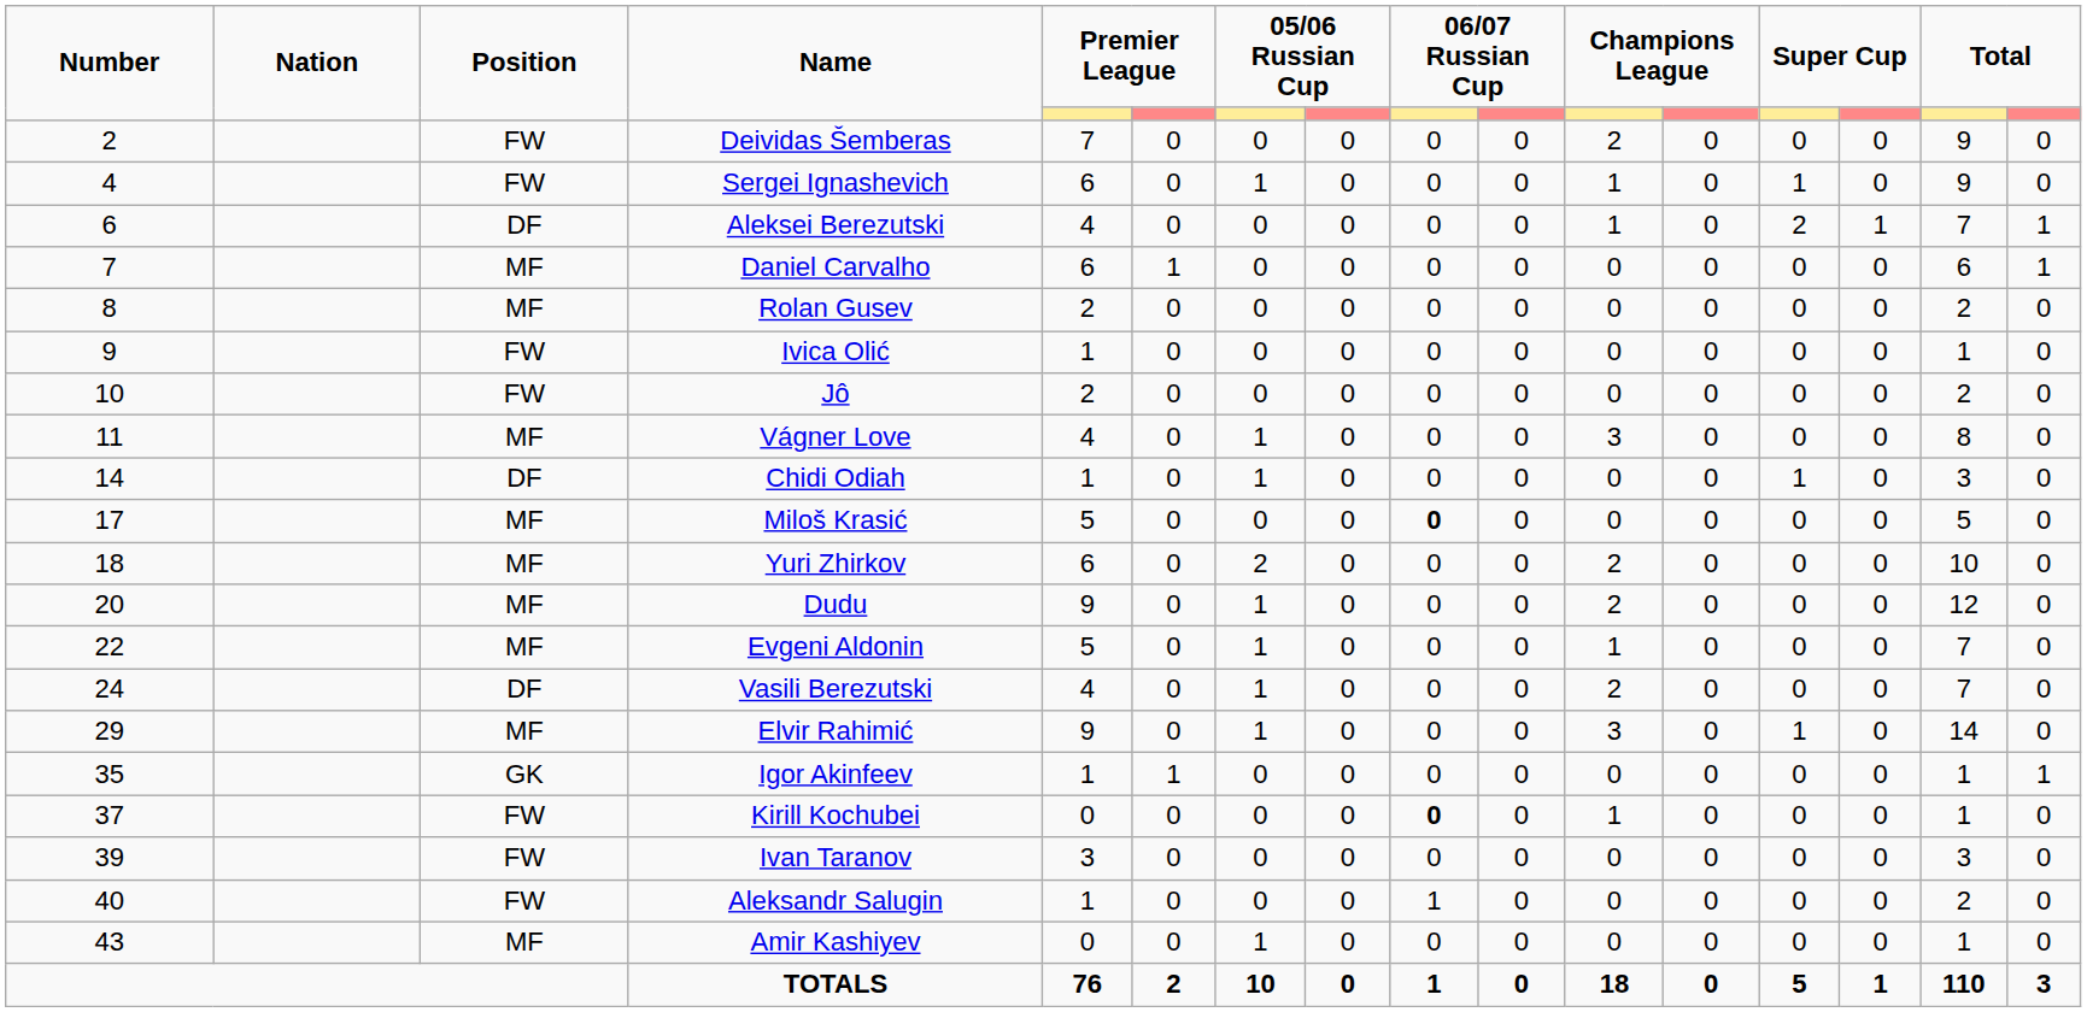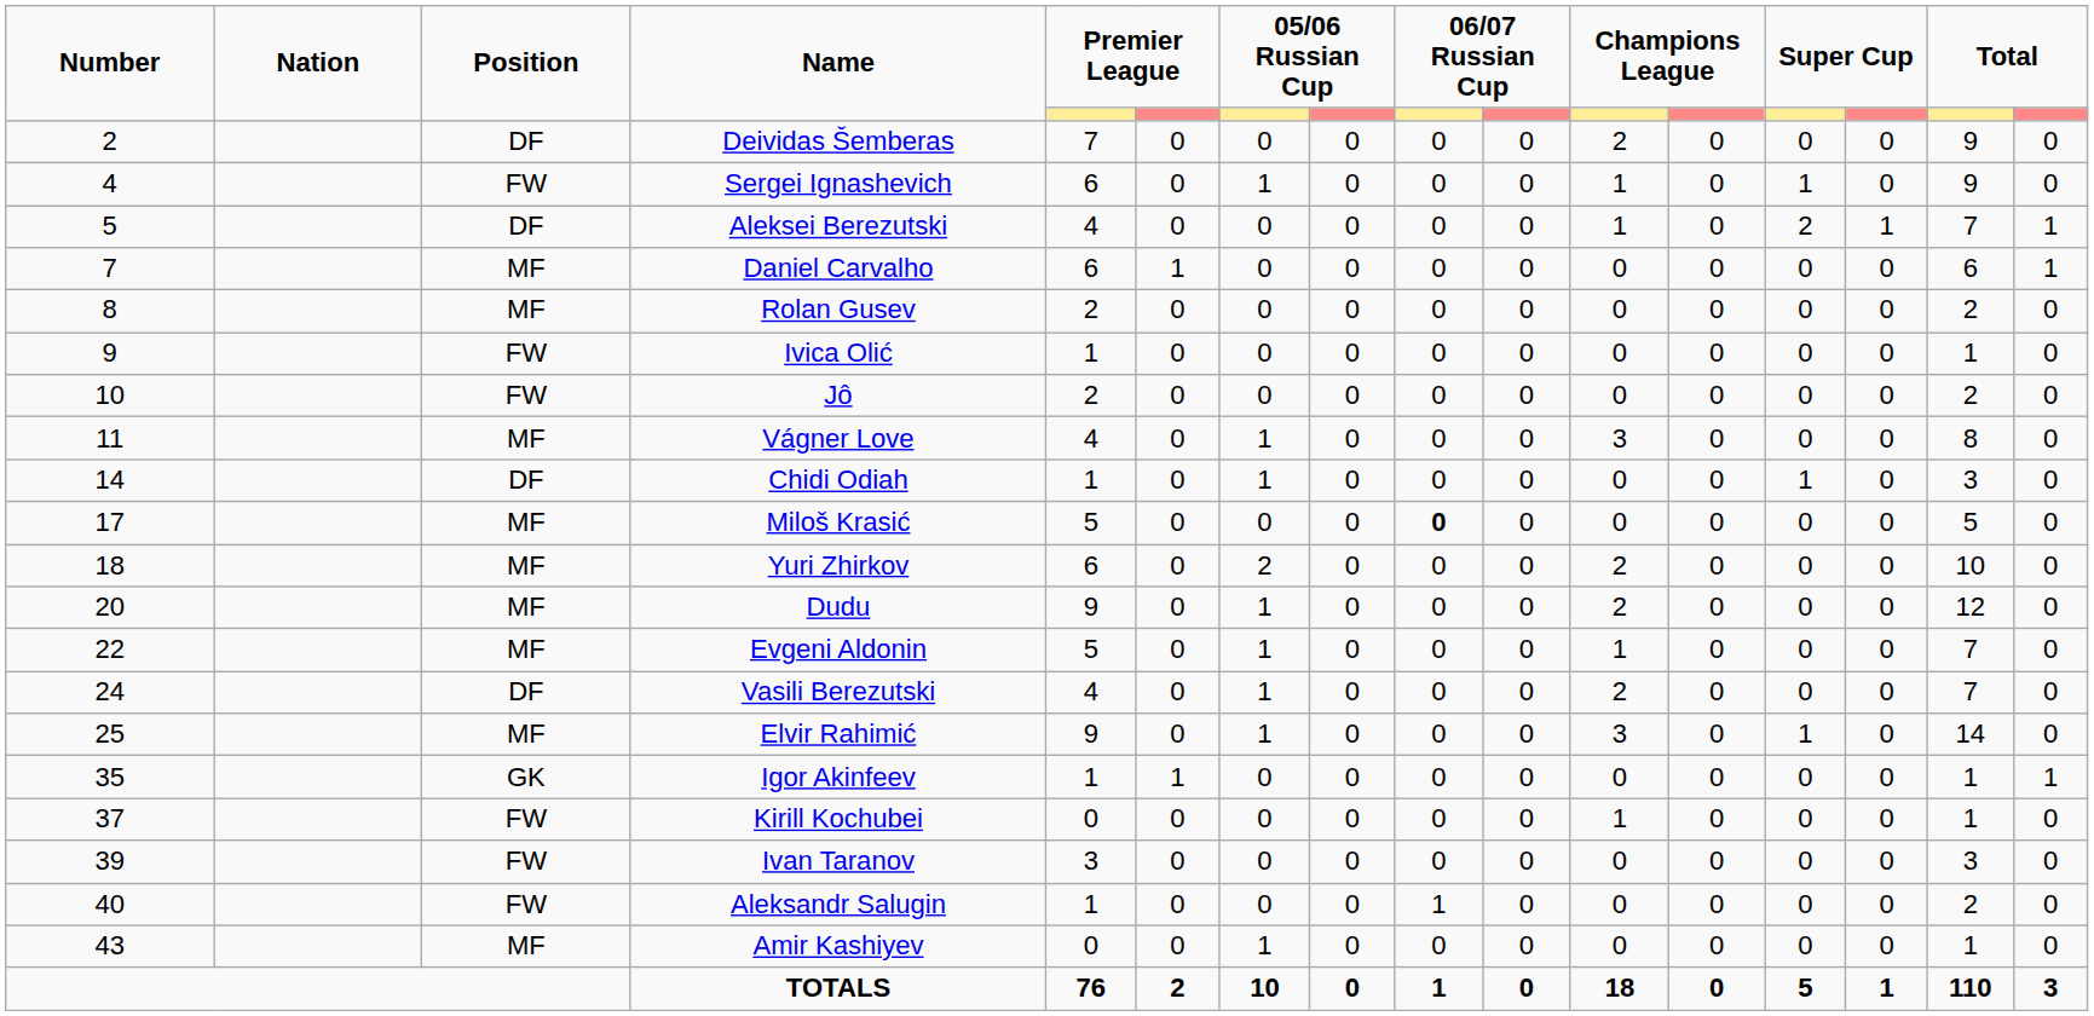Deividas Šemberas | Position: FW -> DF
Aleksei Berezutski | Number: 6 -> 5
Elvir Rahimić | Number: 29 -> 25
Kirill Kochubei | column 9: bold -> normal
